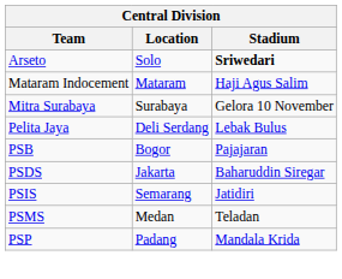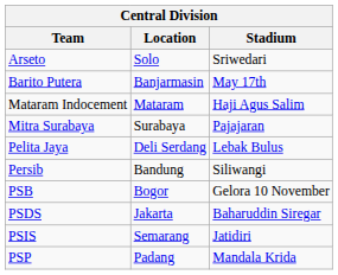Arseto | Stadium: bold -> normal
+ row: Barito Putera | Banjarmasin | May 17th
Mitra Surabaya | Stadium: Gelora 10 November -> Pajajaran
+ row: Persib | Bandung | Siliwangi
PSB | Stadium: Pajajaran -> Gelora 10 November
- row: PSMS | Medan | Teladan
